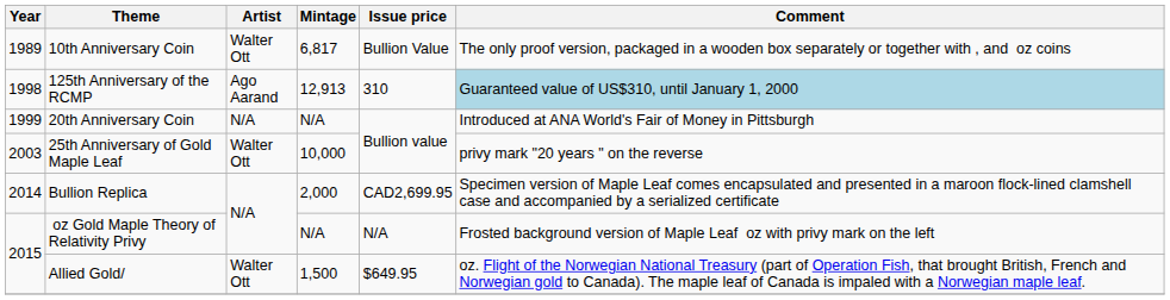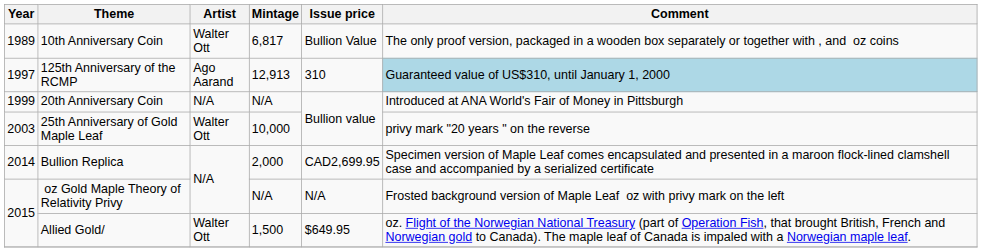125th Anniversary of the RCMP | Year: 1998 -> 1997
